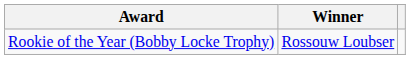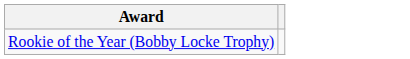- column: Winner | Rossouw Loubser
